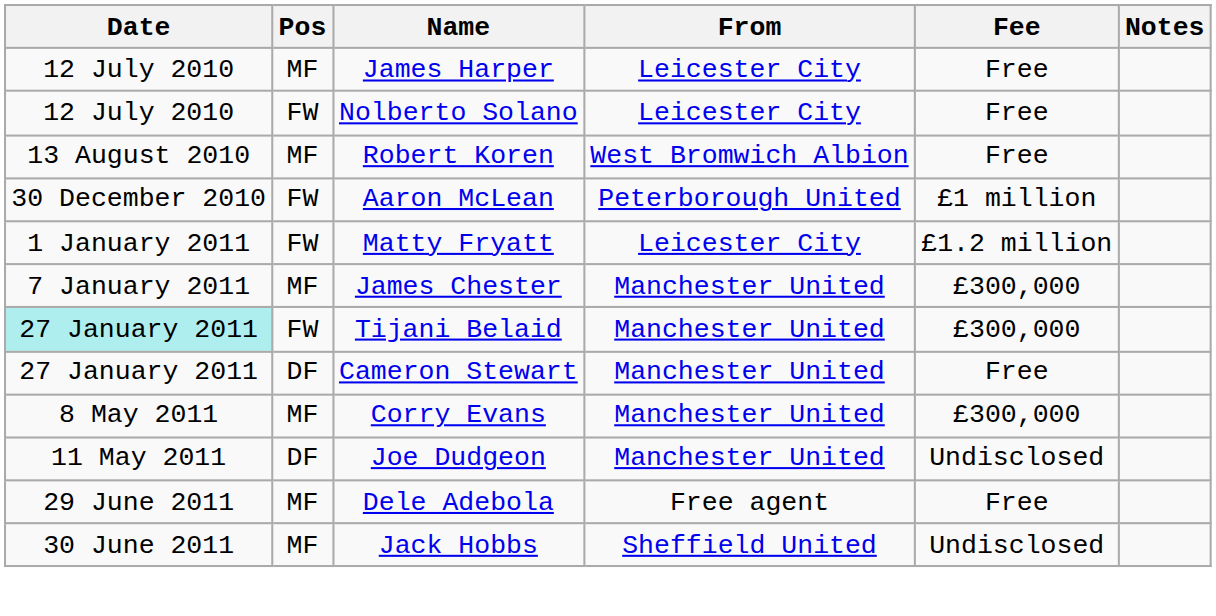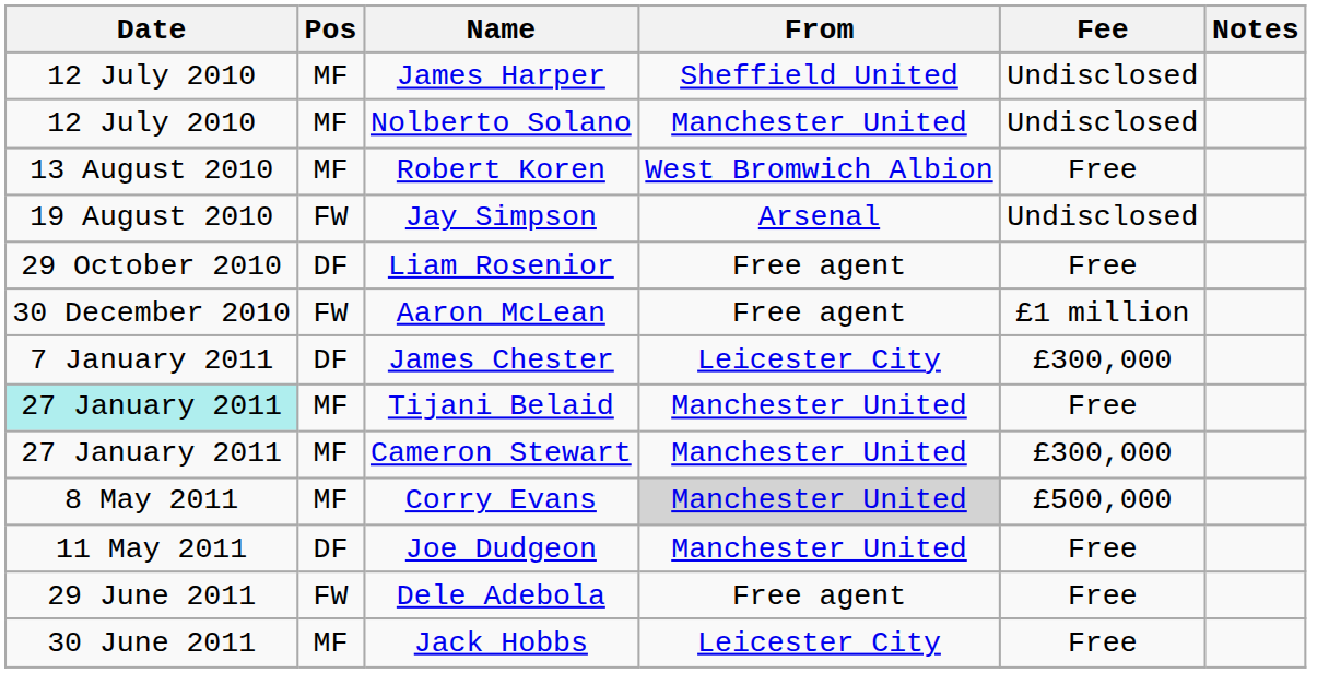James Harper | From: Leicester City -> Sheffield United
James Harper | Fee: Free -> Undisclosed
Nolberto Solano | Pos: FW -> MF
Nolberto Solano | From: Leicester City -> Manchester United
Nolberto Solano | Fee: Free -> Undisclosed
+ row: 19 August 2010 | FW | Jay Simpson | Arsenal | Undisclosed
+ row: 29 October 2010 | DF | Liam Rosenior | Free agent | Free
Aaron McLean | From: Peterborough United -> Free agent
- row: 1 January 2011 | FW | Matty Fryatt | Leicester City | £1.2 million
James Chester | Pos: MF -> DF
James Chester | From: Manchester United -> Leicester City
Tijani Belaid | Pos: FW -> MF
Tijani Belaid | Fee: £300,000 -> Free
Cameron Stewart | Pos: DF -> MF
Cameron Stewart | Fee: Free -> £300,000
Corry Evans | From: no background -> lightgrey background
Corry Evans | Fee: £300,000 -> £500,000
Joe Dudgeon | Fee: Undisclosed -> Free
Dele Adebola | Pos: MF -> FW
Jack Hobbs | From: Sheffield United -> Leicester City
Jack Hobbs | Fee: Undisclosed -> Free
